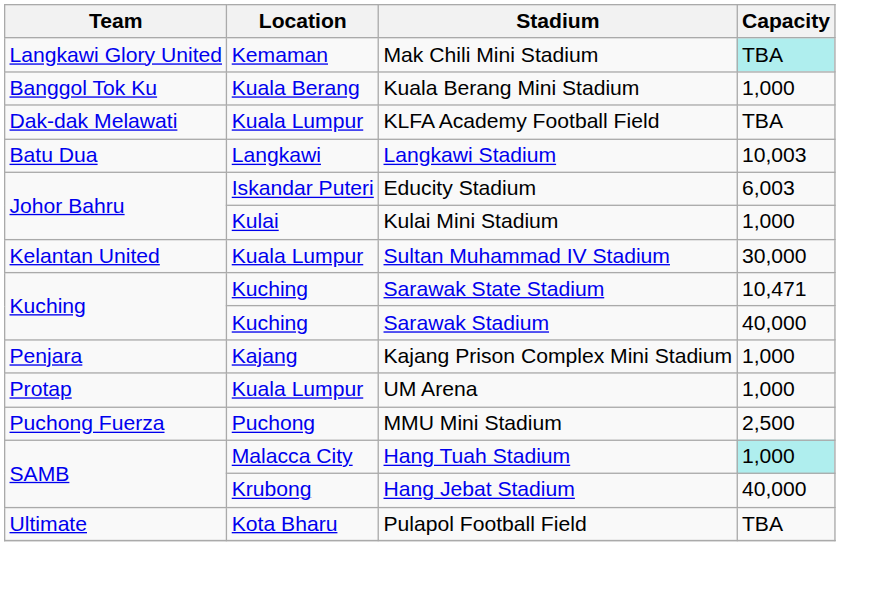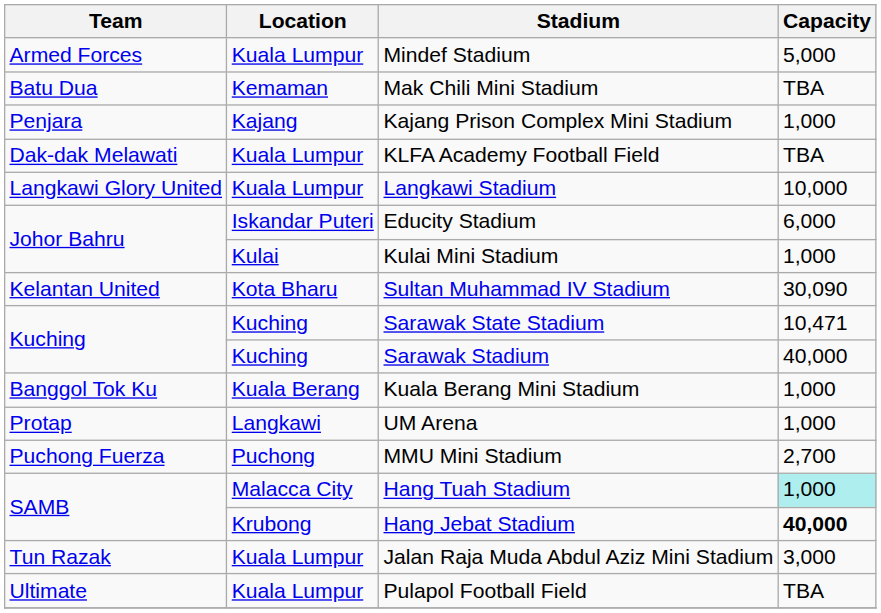+ row: Armed Forces | Kuala Lumpur | Mindef Stadium | 5,000
Mak Chili Mini Stadium | Team: Langkawi Glory United -> Batu Dua
Mak Chili Mini Stadium | Capacity: paleturquoise background -> no background
rows swapped: Kuala Berang Mini Stadium <-> Kajang Prison Complex Mini Stadium
Langkawi Stadium | Team: Batu Dua -> Langkawi Glory United
Langkawi Stadium | Location: Langkawi -> Kuala Lumpur
Langkawi Stadium | Capacity: 10,003 -> 10,000
Educity Stadium | Capacity: 6,003 -> 6,000
Sultan Muhammad IV Stadium | Location: Kuala Lumpur -> Kota Bharu
Sultan Muhammad IV Stadium | Capacity: 30,000 -> 30,090
UM Arena | Location: Kuala Lumpur -> Langkawi
MMU Mini Stadium | Capacity: 2,500 -> 2,700
Hang Jebat Stadium | Capacity: normal -> bold
+ row: Tun Razak | Kuala Lumpur | Jalan Raja Muda Abdul Aziz Mini Stadium | 3,000
Pulapol Football Field | Location: Kota Bharu -> Kuala Lumpur
